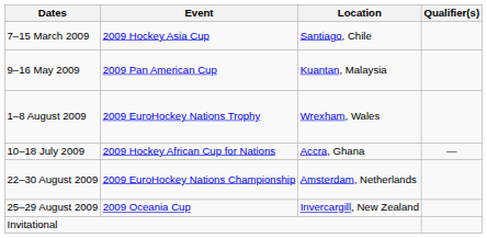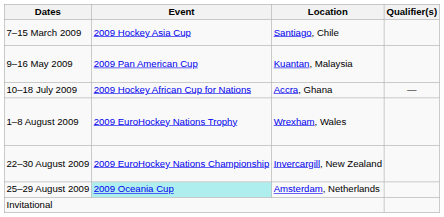rows swapped: 10–18 July 2009 <-> 1–8 August 2009
22–30 August 2009 | Location: Amsterdam, Netherlands -> Invercargill, New Zealand
25–29 August 2009 | Event: no background -> paleturquoise background
25–29 August 2009 | Location: Invercargill, New Zealand -> Amsterdam, Netherlands
